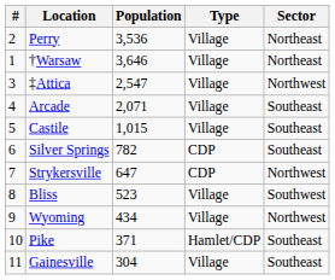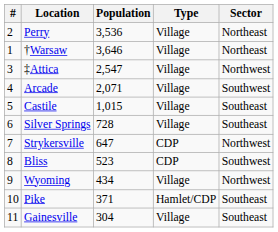Arcade | Sector: Southeast -> Southwest
Silver Springs | Population: 782 -> 728
Silver Springs | Type: CDP -> Village
Bliss | Type: Village -> CDP
